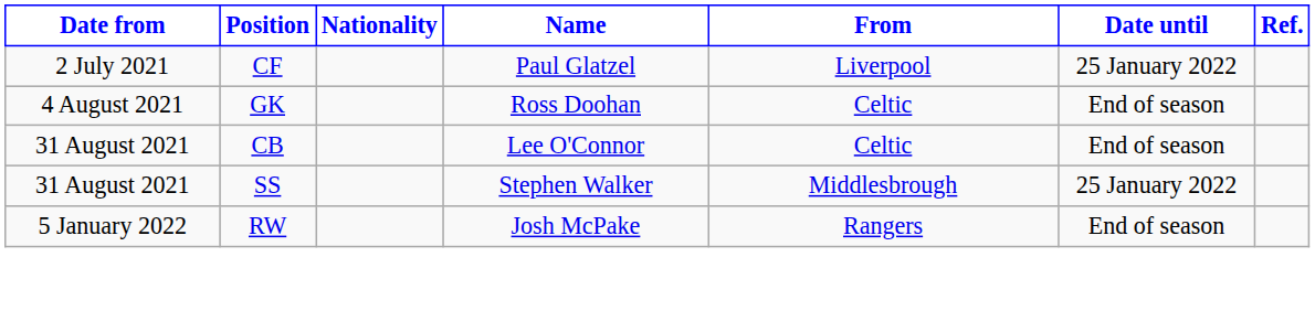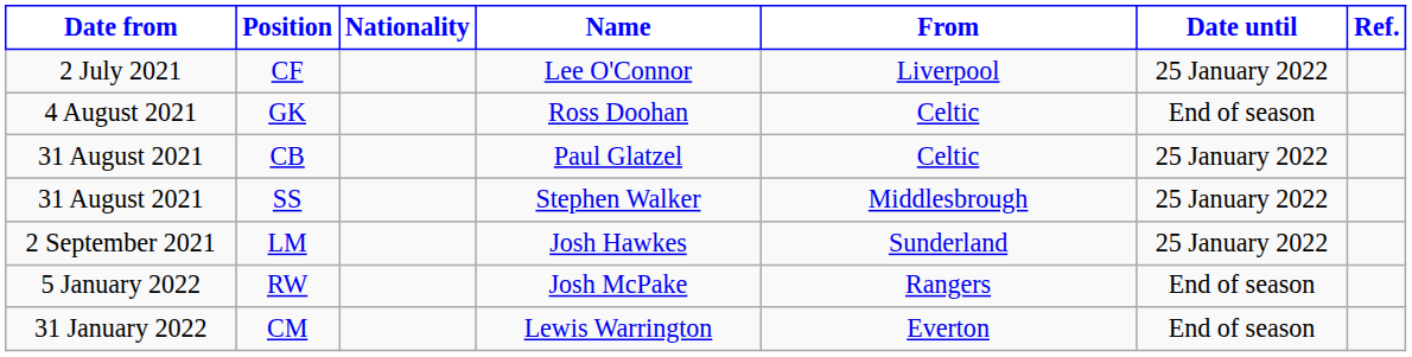CF | Name: Paul Glatzel -> Lee O'Connor
CB | Name: Lee O'Connor -> Paul Glatzel
CB | Date until: End of season -> 25 January 2022
+ row: 2 September 2021 | LM | Josh Hawkes | Sunderland | 25 January 2022
+ row: 31 January 2022 | CM | Lewis Warrington | Everton | End of season
